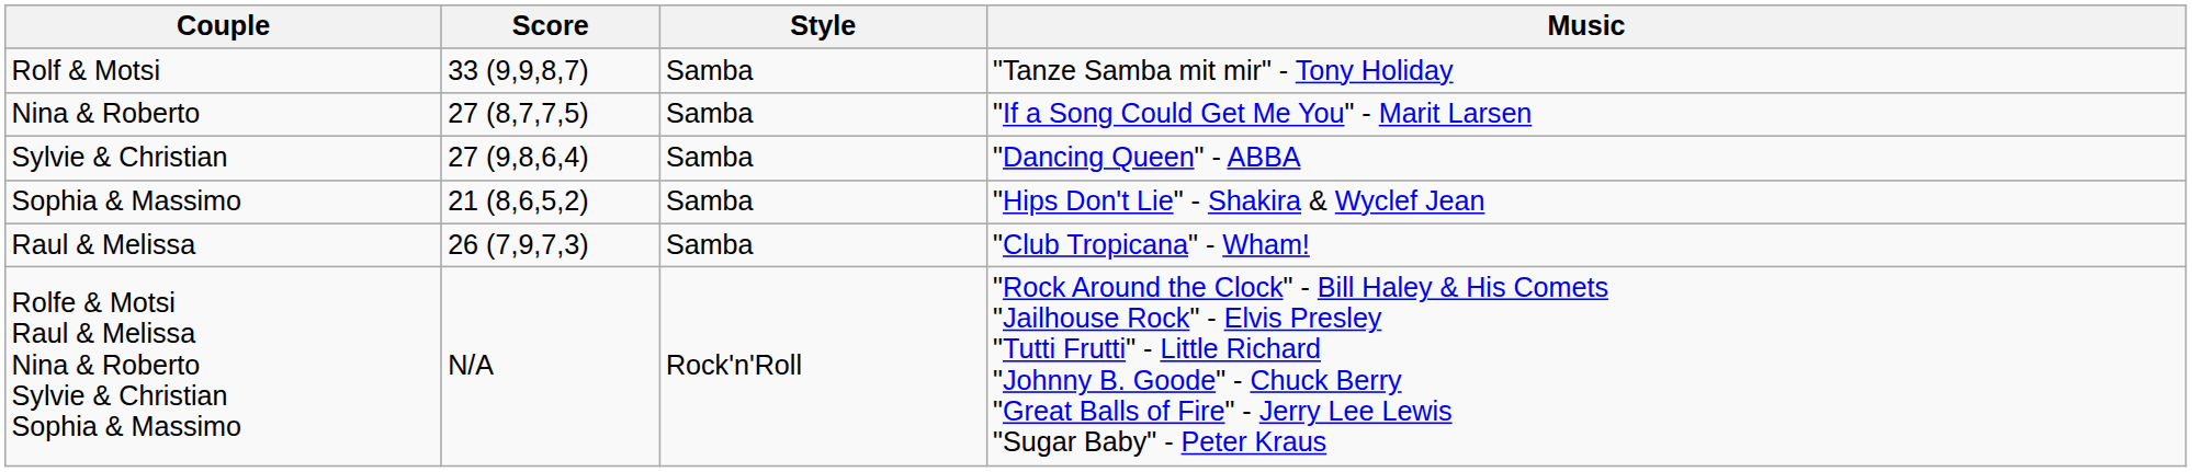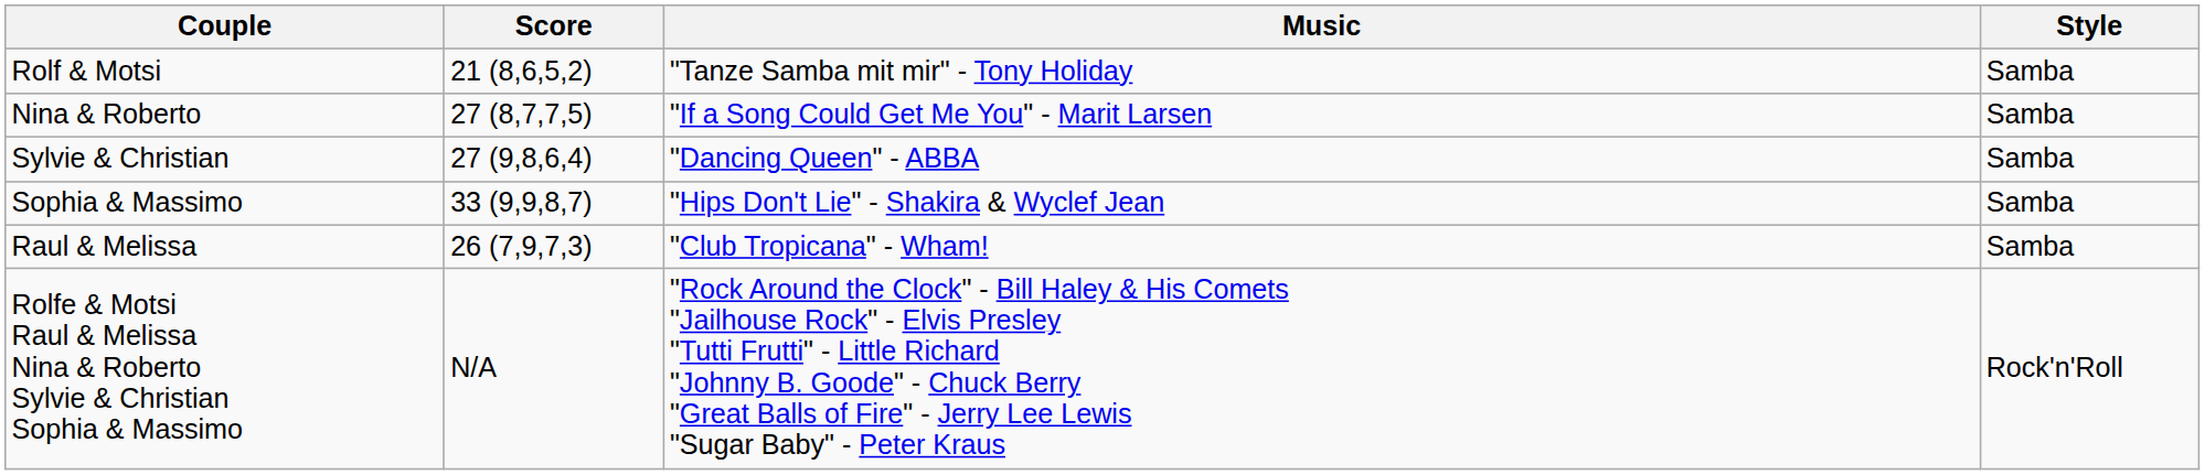columns swapped: Style <-> Music
Rolf & Motsi | Score: 33 (9,9,8,7) -> 21 (8,6,5,2)
Sophia & Massimo | Score: 21 (8,6,5,2) -> 33 (9,9,8,7)
